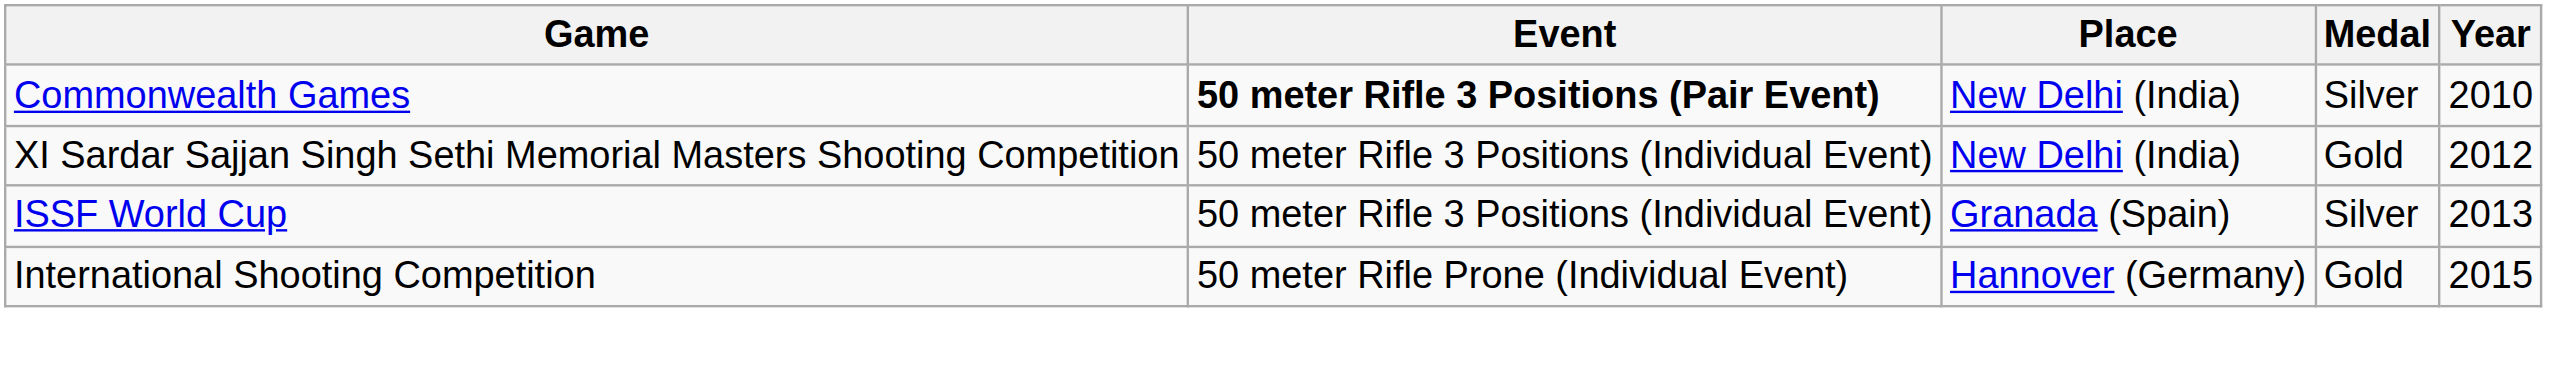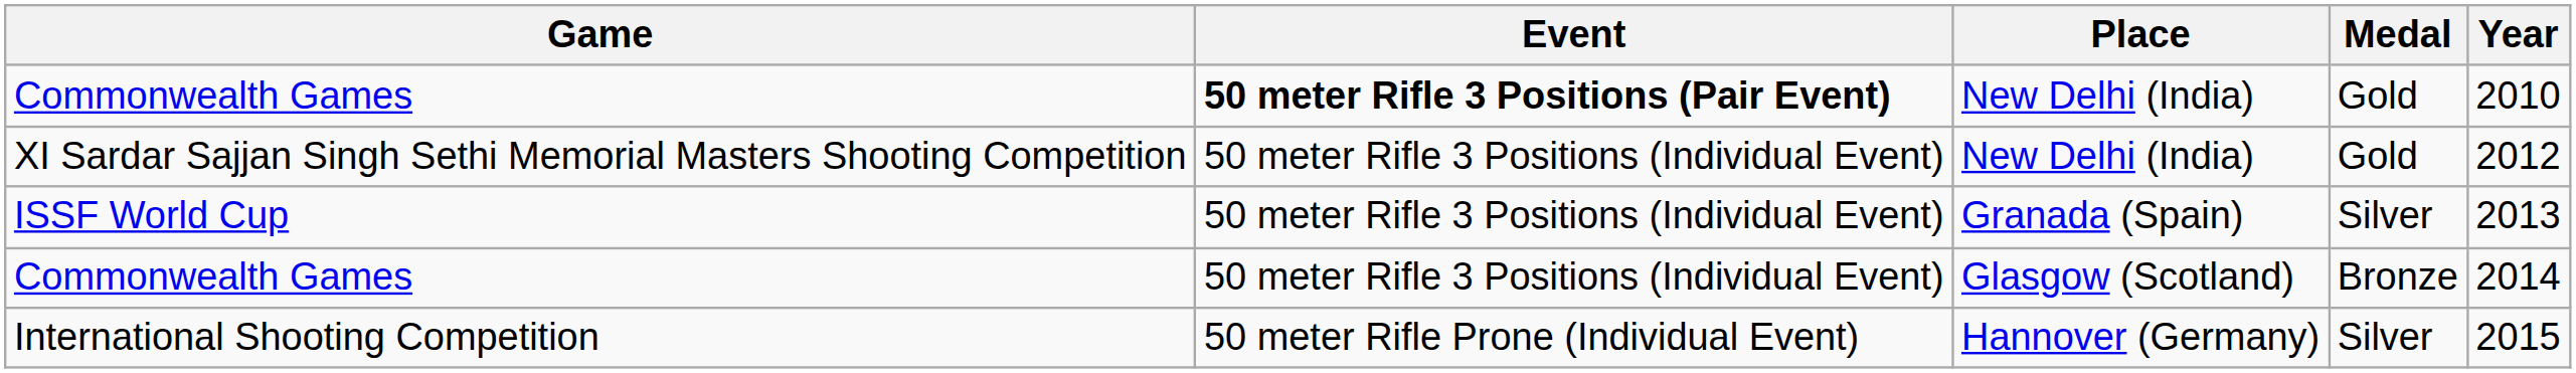Commonwealth Games / New Delhi (India) | Medal: Silver -> Gold
+ row: Commonwealth Games | 50 meter Rifle 3 Positions (Individual Event) | Glasgow (Scotland) | Bronze | 2014
International Shooting Competition | Medal: Gold -> Silver
